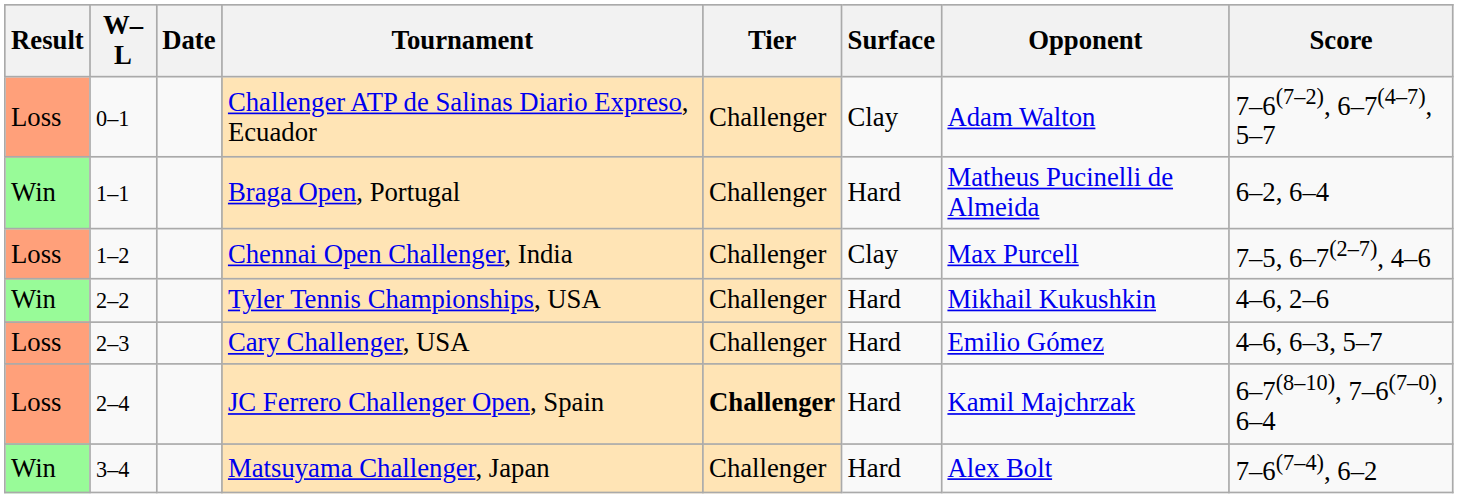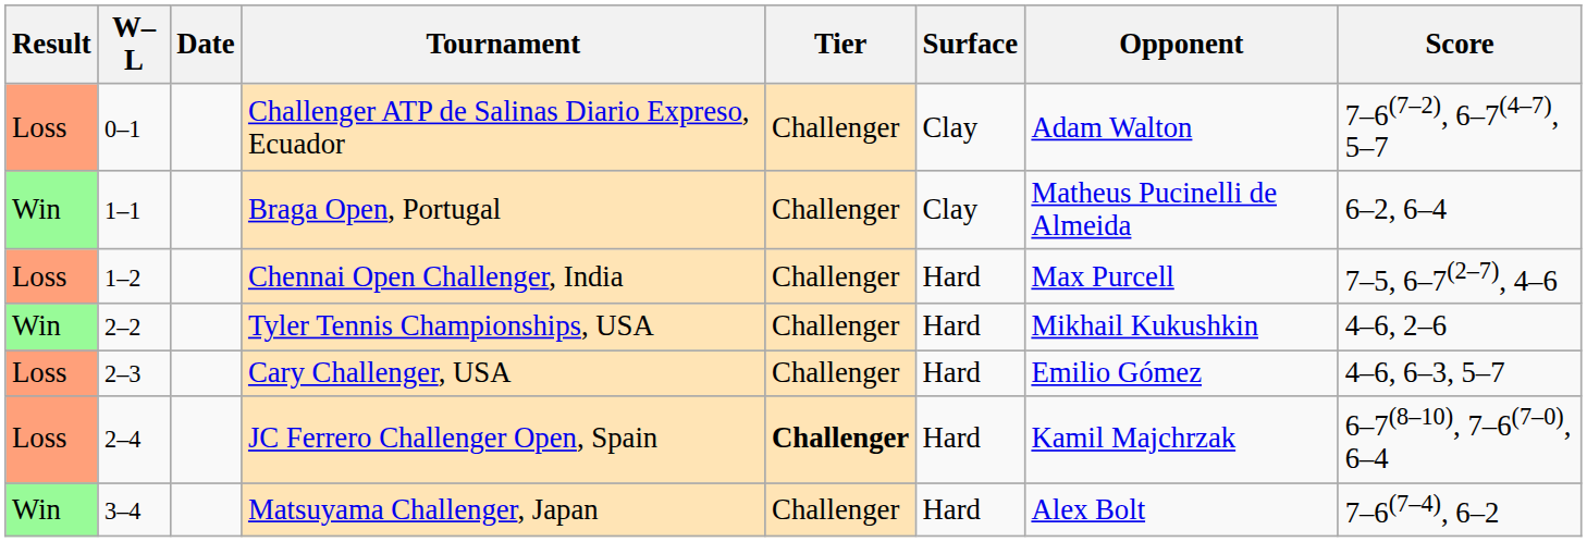Braga Open, Portugal | Surface: Hard -> Clay
Chennai Open Challenger, India | Surface: Clay -> Hard
